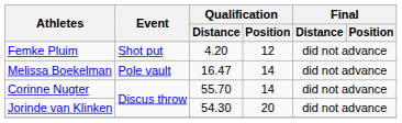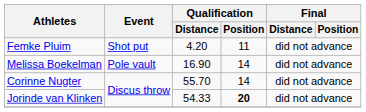Femke Pluim | Qualification / Position: 12 -> 11
Melissa Boekelman | Qualification / Distance: 16.47 -> 16.90
Jorinde van Klinken | Qualification / Distance: 54.30 -> 54.33
Jorinde van Klinken | Qualification / Position: normal -> bold
